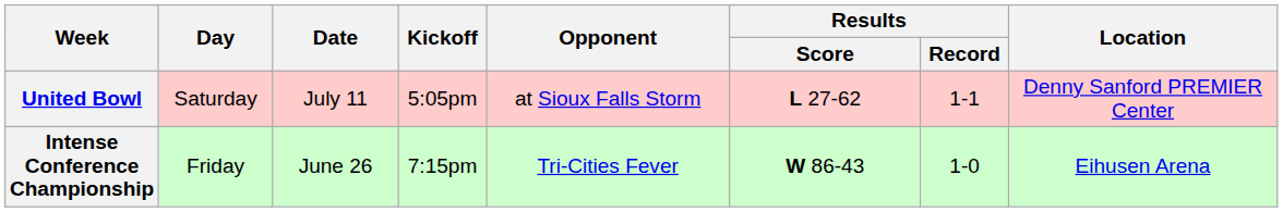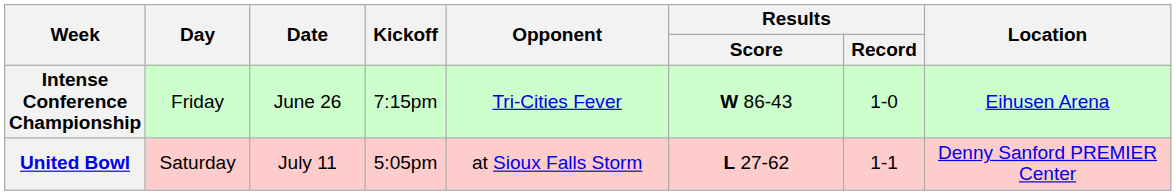rows swapped: Intense Conference Championship <-> United Bowl
